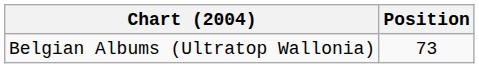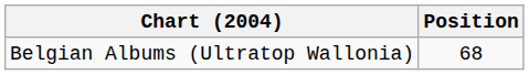Belgian Albums (Ultratop Wallonia) | Position: 73 -> 68
